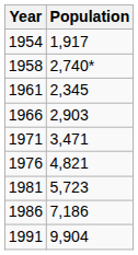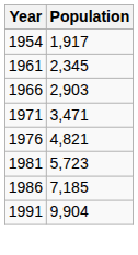- row: 1958 | 2,740*
1986 | Population: 7,186 -> 7,185
